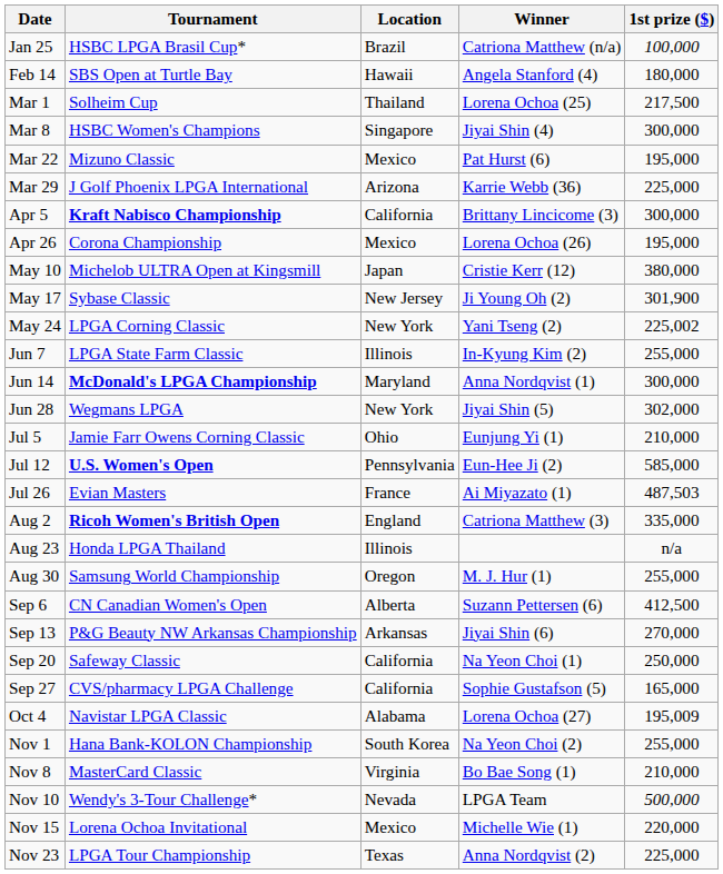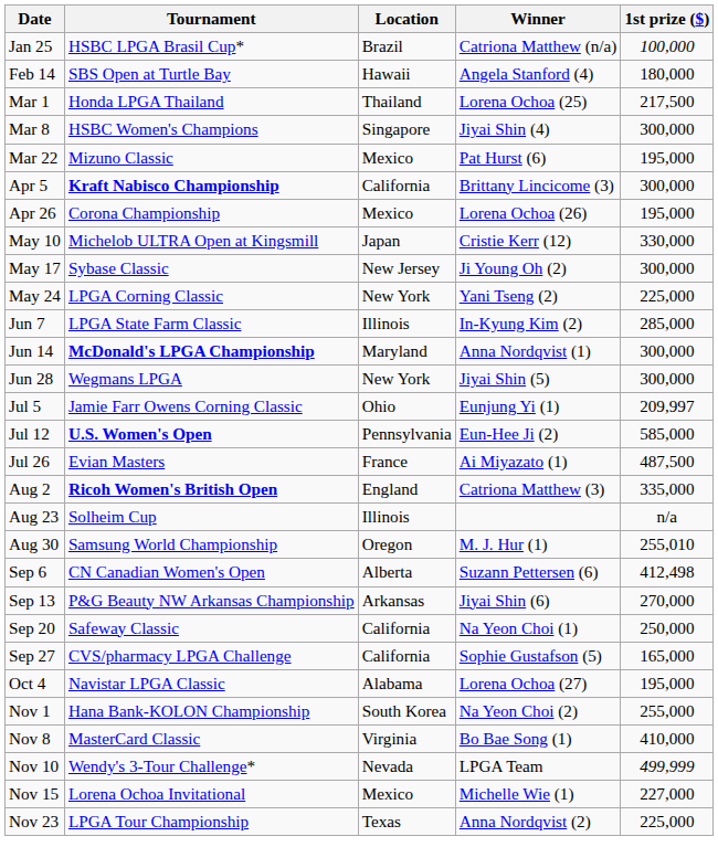Mar 1 | Tournament: Solheim Cup -> Honda LPGA Thailand
- row: Mar 29 | J Golf Phoenix LPGA International | Arizona | Karrie Webb (36) | 225,000
May 10 | 1st prize ($): 380,000 -> 330,000
May 17 | 1st prize ($): 301,900 -> 300,000
May 24 | 1st prize ($): 225,002 -> 225,000
Jun 7 | 1st prize ($): 255,000 -> 285,000
Jun 28 | 1st prize ($): 302,000 -> 300,000
Jul 5 | 1st prize ($): 210,000 -> 209,997
Jul 26 | 1st prize ($): 487,503 -> 487,500
Aug 23 | Tournament: Honda LPGA Thailand -> Solheim Cup
Aug 30 | 1st prize ($): 255,000 -> 255,010
Sep 6 | 1st prize ($): 412,500 -> 412,498
Oct 4 | 1st prize ($): 195,009 -> 195,000
Nov 8 | 1st prize ($): 210,000 -> 410,000
Nov 10 | 1st prize ($): 500,000 -> 499,999
Nov 15 | 1st prize ($): 220,000 -> 227,000
